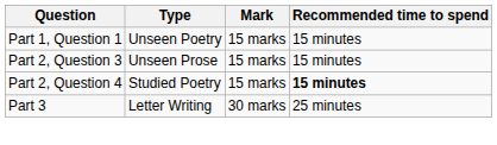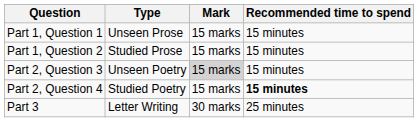Part 1, Question 1 | Type: Unseen Poetry -> Unseen Prose
+ row: Part 1, Question 2 | Studied Prose | 15 marks | 15 minutes
Part 2, Question 3 | Type: Unseen Prose -> Unseen Poetry
Part 2, Question 3 | Mark: no background -> lightgrey background
